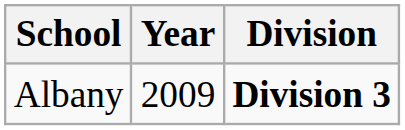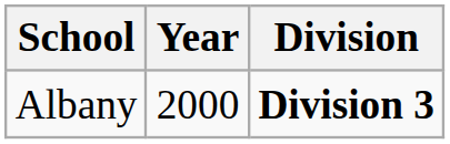Albany | Year: 2009 -> 2000
